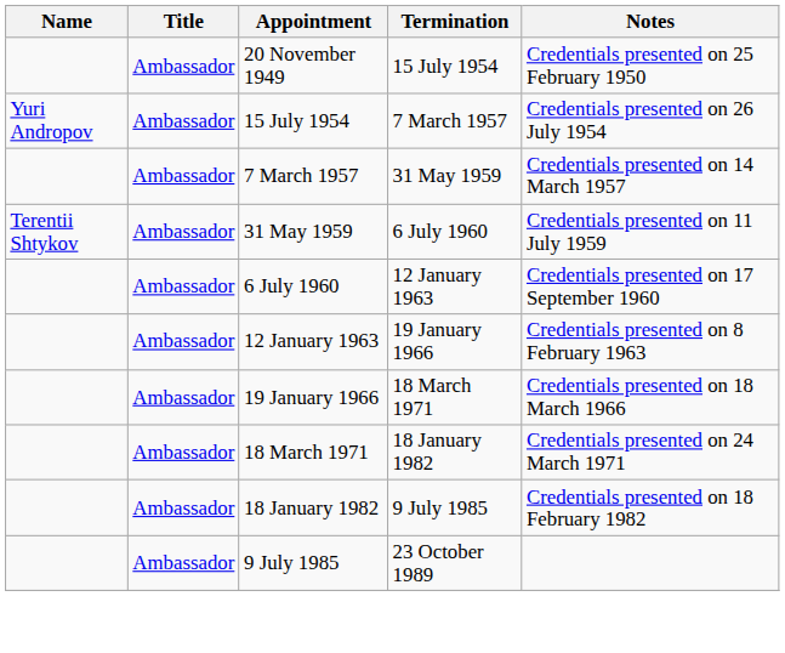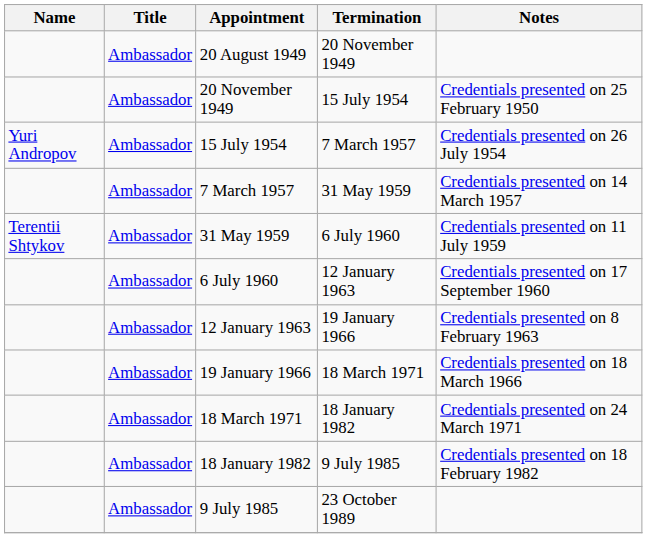+ row: Ambassador | 20 August 1949 | 20 November 1949
